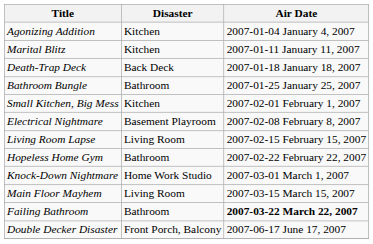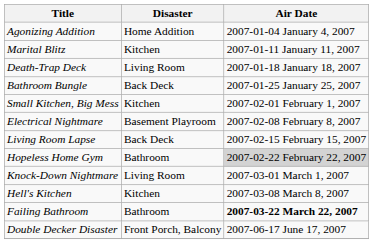Agonizing Addition | Disaster: Kitchen -> Home Addition
Death-Trap Deck | Disaster: Back Deck -> Living Room
Bathroom Bungle | Disaster: Bathroom -> Back Deck
Living Room Lapse | Disaster: Living Room -> Back Deck
Hopeless Home Gym | Air Date: no background -> lightgrey background
Knock-Down Nightmare | Disaster: Home Work Studio -> Living Room
+ row: Hell's Kitchen | Kitchen | 2007-03-08 March 8, 2007
- row: Main Floor Mayhem | Living Room | 2007-03-15 March 15, 2007
